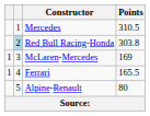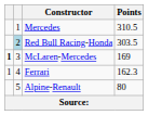Red Bull Racing-Honda | Points: 303.8 -> 303.5
McLaren-Mercedes | column 1: normal -> bold
Ferrari | Points: 165.5 -> 162.3
